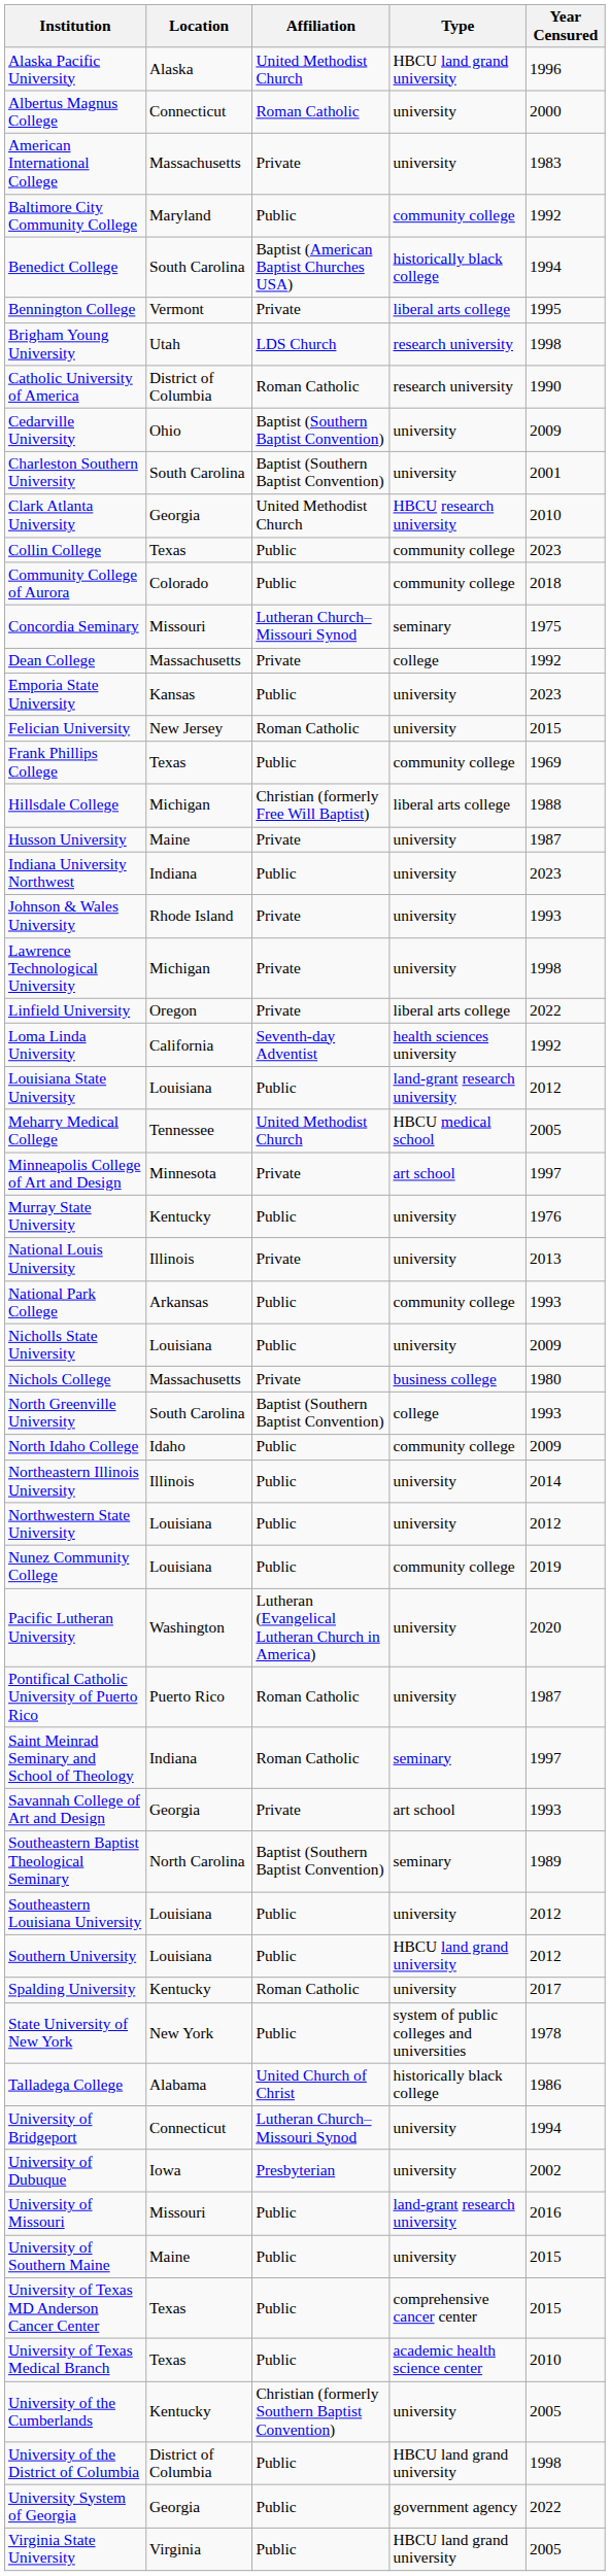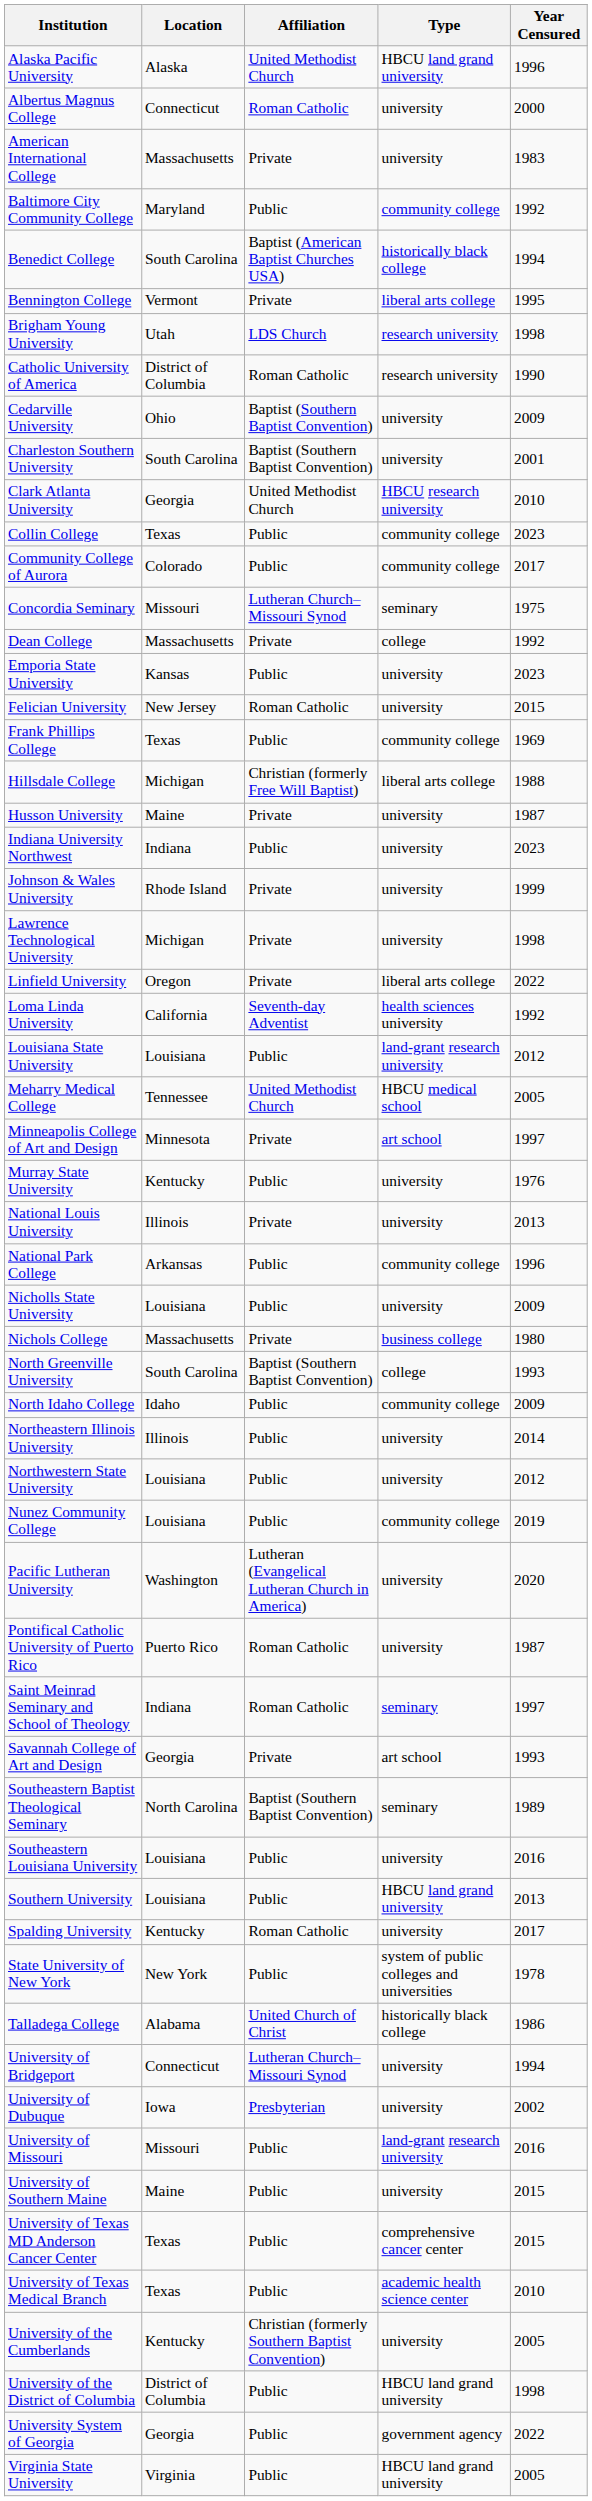Community College of Aurora | Year Censured: 2018 -> 2017
Johnson & Wales University | Year Censured: 1993 -> 1999
National Park College | Year Censured: 1993 -> 1996
Southeastern Louisiana University | Year Censured: 2012 -> 2016
Southern University | Year Censured: 2012 -> 2013
